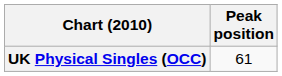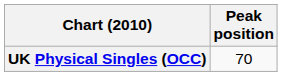UK Physical Singles (OCC) | Peak position: 61 -> 70
